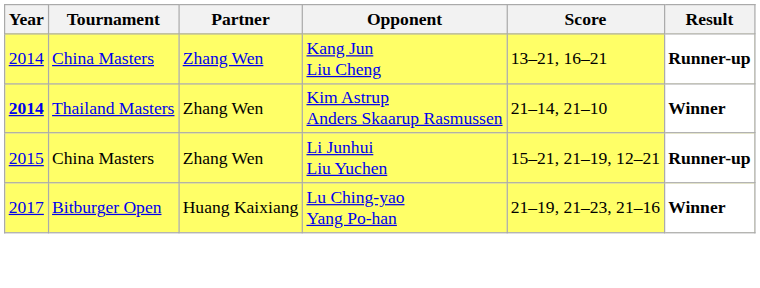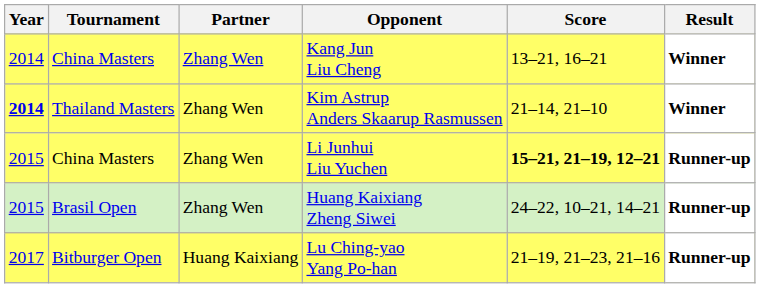Kang Jun Liu Cheng | Result: Runner-up -> Winner
Li Junhui Liu Yuchen | Score: normal -> bold
+ row: 2015 | Brasil Open | Zhang Wen | Huang Kaixiang Zheng Siwei | 24–22, 10–21, 14–21 | Runner-up
Lu Ching-yao Yang Po-han | Result: Winner -> Runner-up
